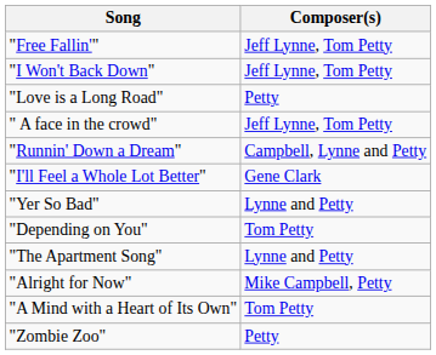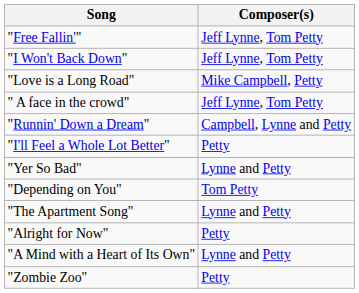"Love is a Long Road" | Composer(s): Petty -> Mike Campbell, Petty
"I'll Feel a Whole Lot Better" | Composer(s): Gene Clark -> Petty
"Alright for Now" | Composer(s): Mike Campbell, Petty -> Petty
"A Mind with a Heart of Its Own" | Composer(s): Tom Petty -> Lynne and Petty
